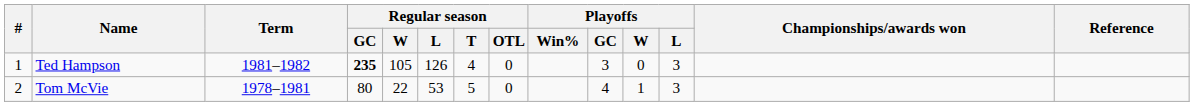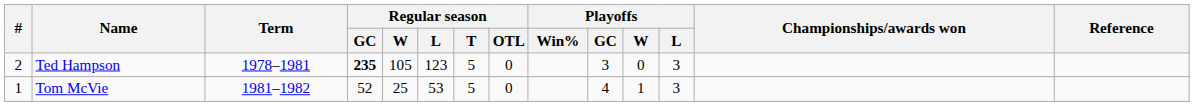Ted Hampson | #: 1 -> 2
Ted Hampson | Term: 1981–1982 -> 1978–1981
Ted Hampson | Regular season / L: 126 -> 123
Ted Hampson | Regular season / T: 4 -> 5
Tom McVie | #: 2 -> 1
Tom McVie | Term: 1978–1981 -> 1981–1982
Tom McVie | Regular season / GC: 80 -> 52
Tom McVie | Regular season / W: 22 -> 25
